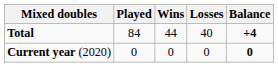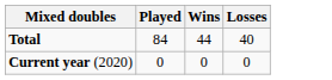- column: Balance | +4 | 0
